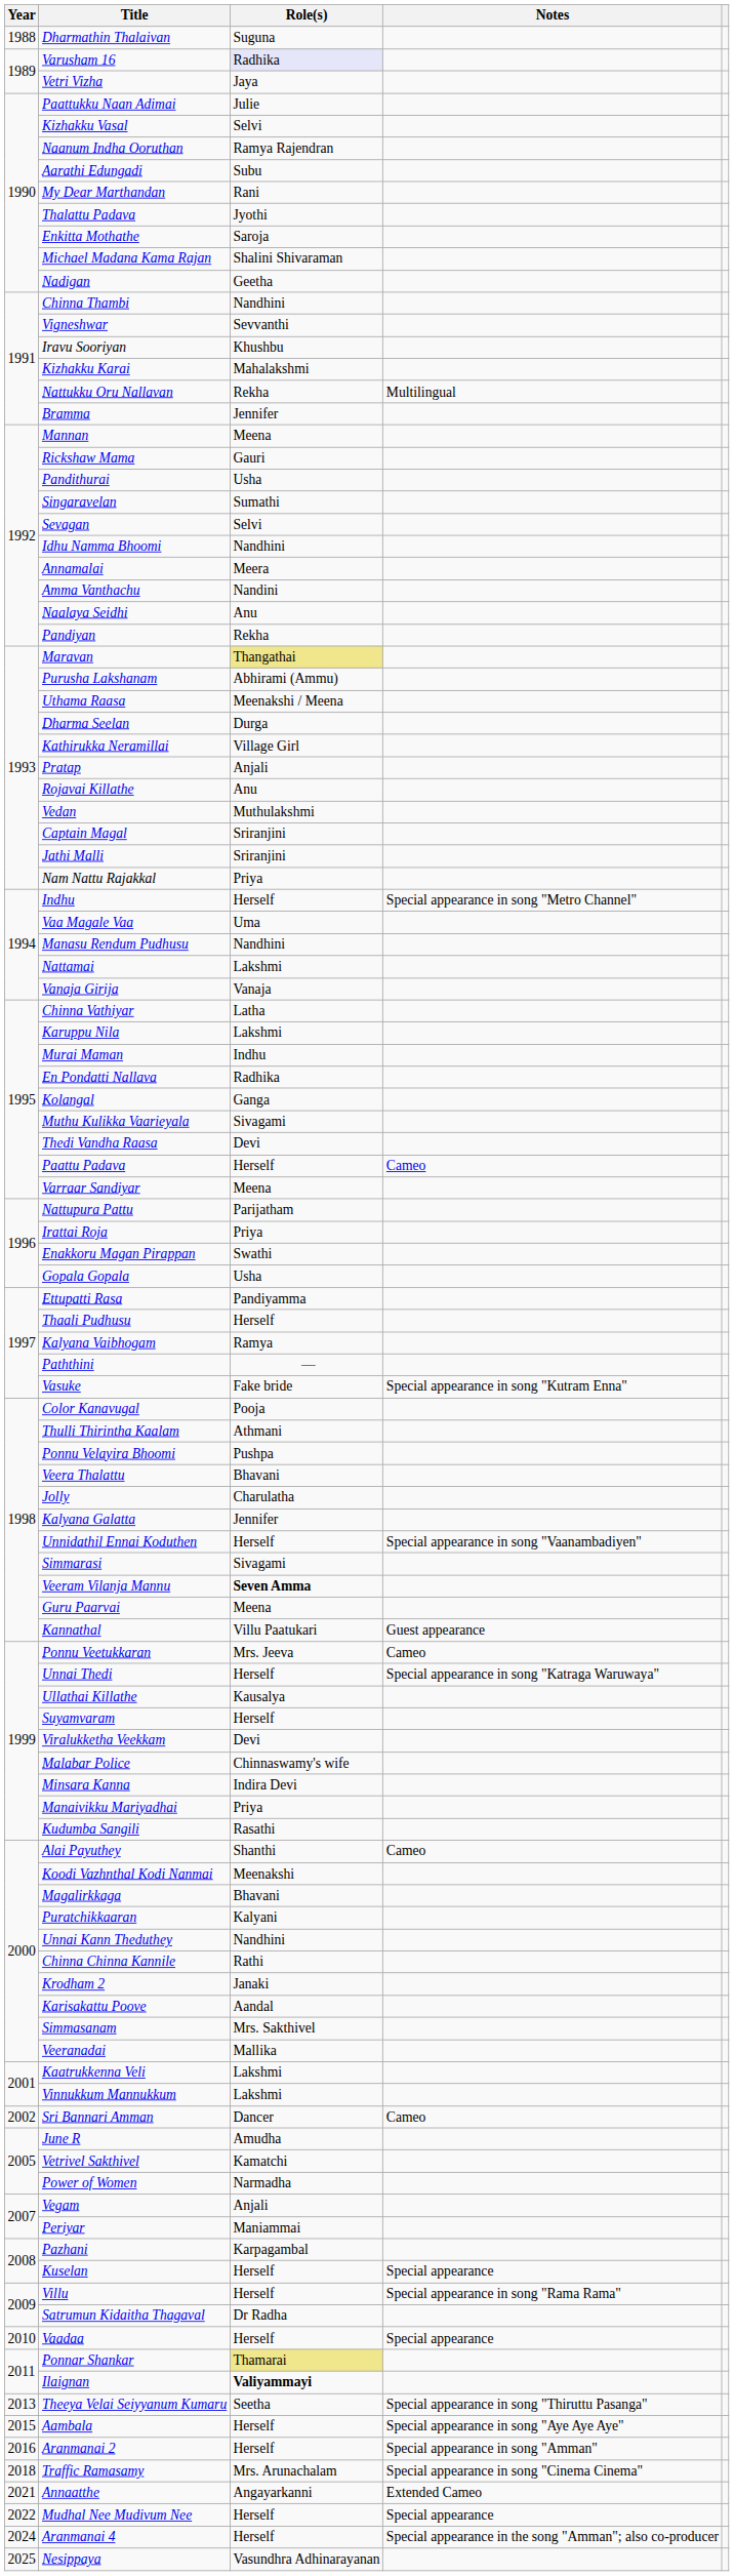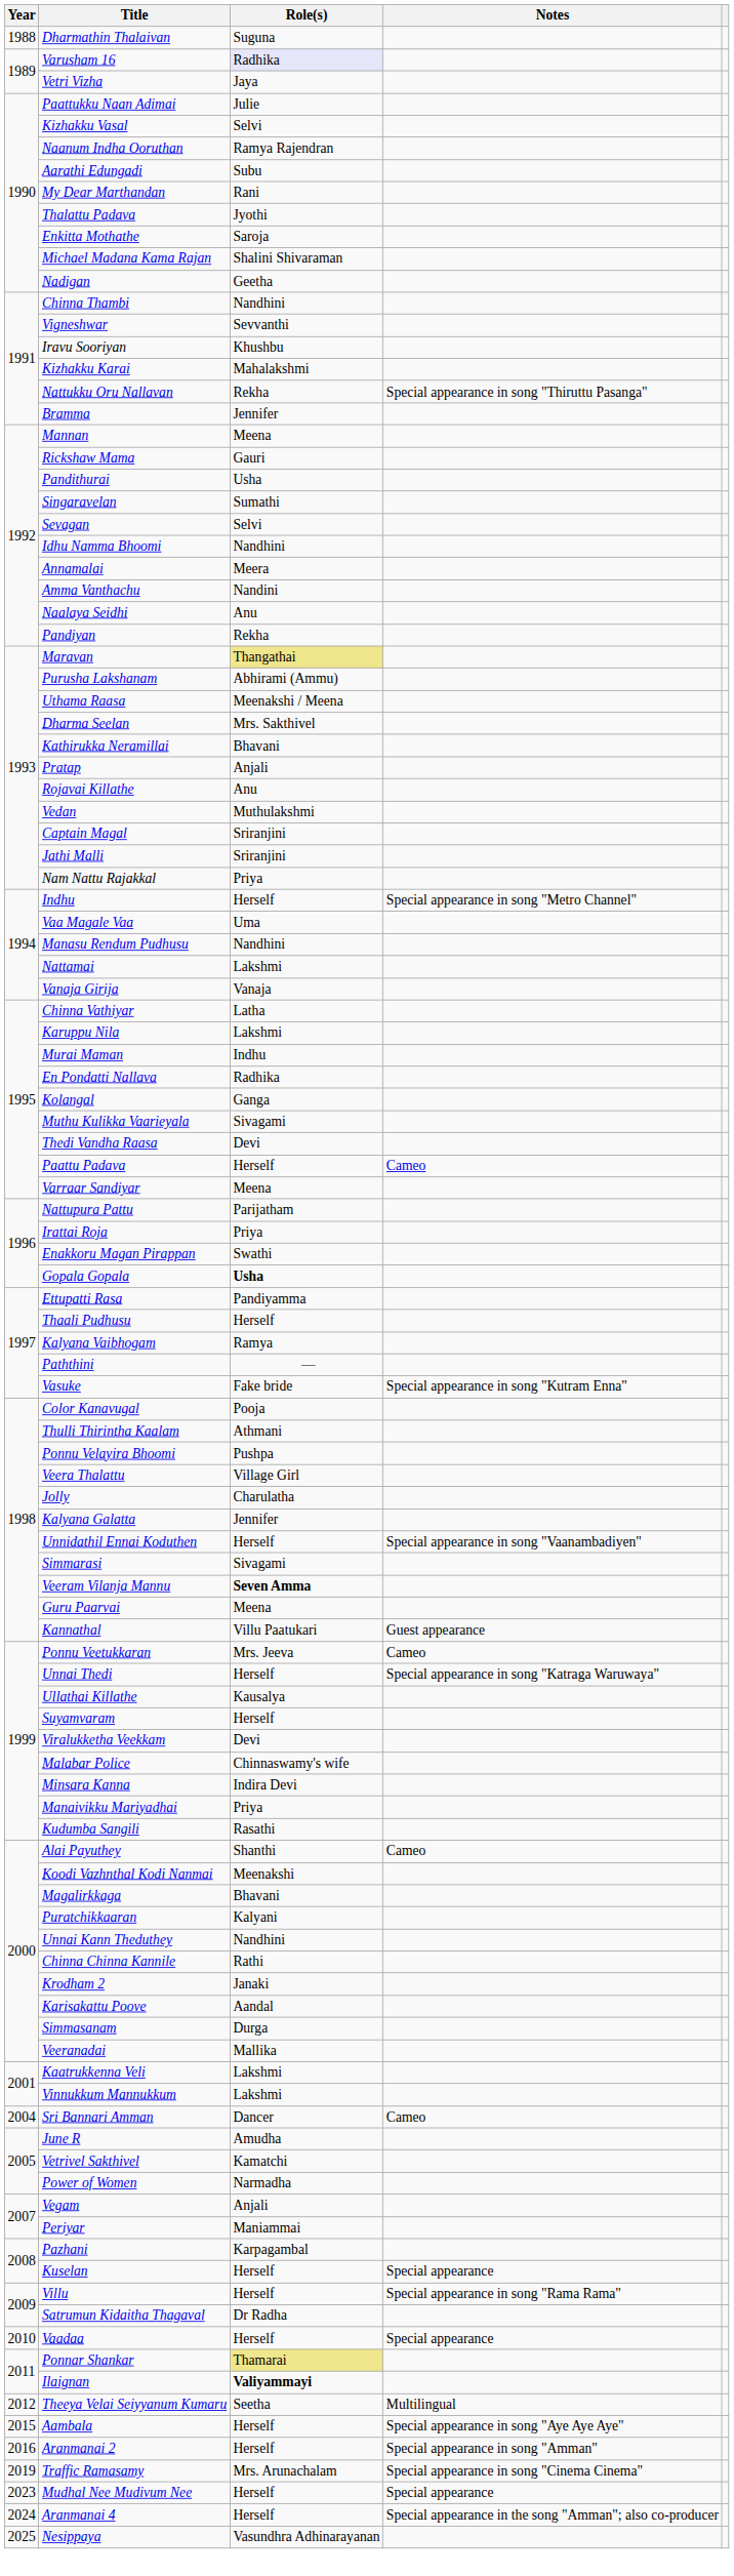Nattukku Oru Nallavan | Notes: Multilingual -> Special appearance in song "Thiruttu Pasanga"
Dharma Seelan | Role(s): Durga -> Mrs. Sakthivel
Kathirukka Neramillai | Role(s): Village Girl -> Bhavani
Gopala Gopala | Role(s): normal -> bold
Veera Thalattu | Role(s): Bhavani -> Village Girl
Simmasanam | Role(s): Mrs. Sakthivel -> Durga
Sri Bannari Amman | Year: 2002 -> 2004
Theeya Velai Seiyyanum Kumaru | Year: 2013 -> 2012
Theeya Velai Seiyyanum Kumaru | Notes: Special appearance in song "Thiruttu Pasanga" -> Multilingual
Traffic Ramasamy | Year: 2018 -> 2019
- row: 2021 | Annaatthe | Angayarkanni | Extended Cameo
Mudhal Nee Mudivum Nee | Year: 2022 -> 2023
